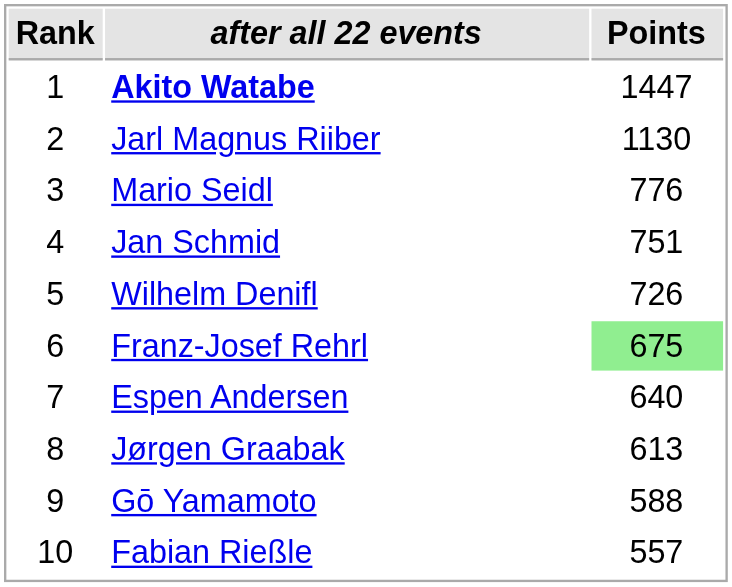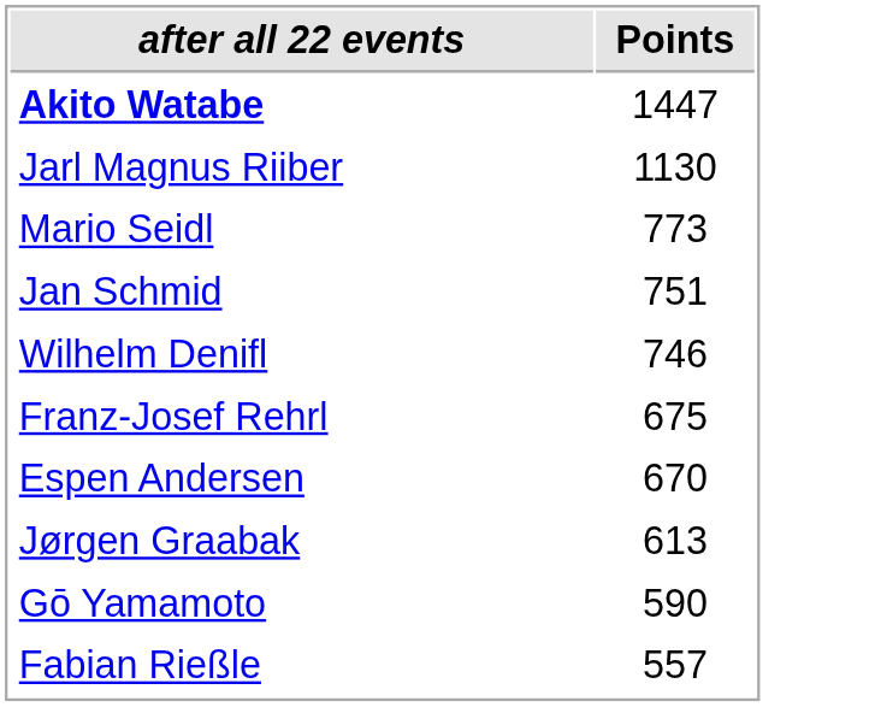- column: Rank | 1 | 2 | 3 | 4 | 5 | 6 | 7 | 8 | 9 | 10
Mario Seidl | Points: 776 -> 773
Wilhelm Denifl | Points: 726 -> 746
Franz-Josef Rehrl | Points: lightgreen background -> no background
Espen Andersen | Points: 640 -> 670
Gō Yamamoto | Points: 588 -> 590
